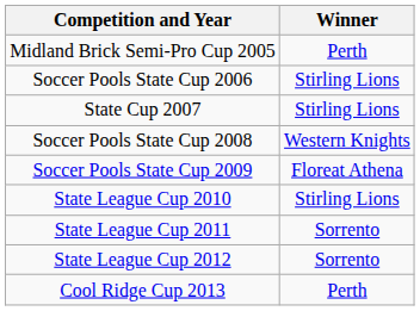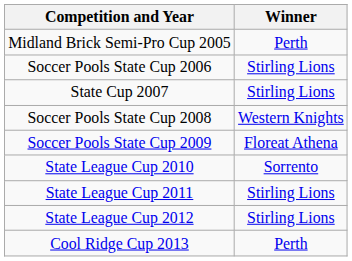State League Cup 2010 | Winner: Stirling Lions -> Sorrento
State League Cup 2011 | Winner: Sorrento -> Stirling Lions
State League Cup 2012 | Winner: Sorrento -> Stirling Lions
